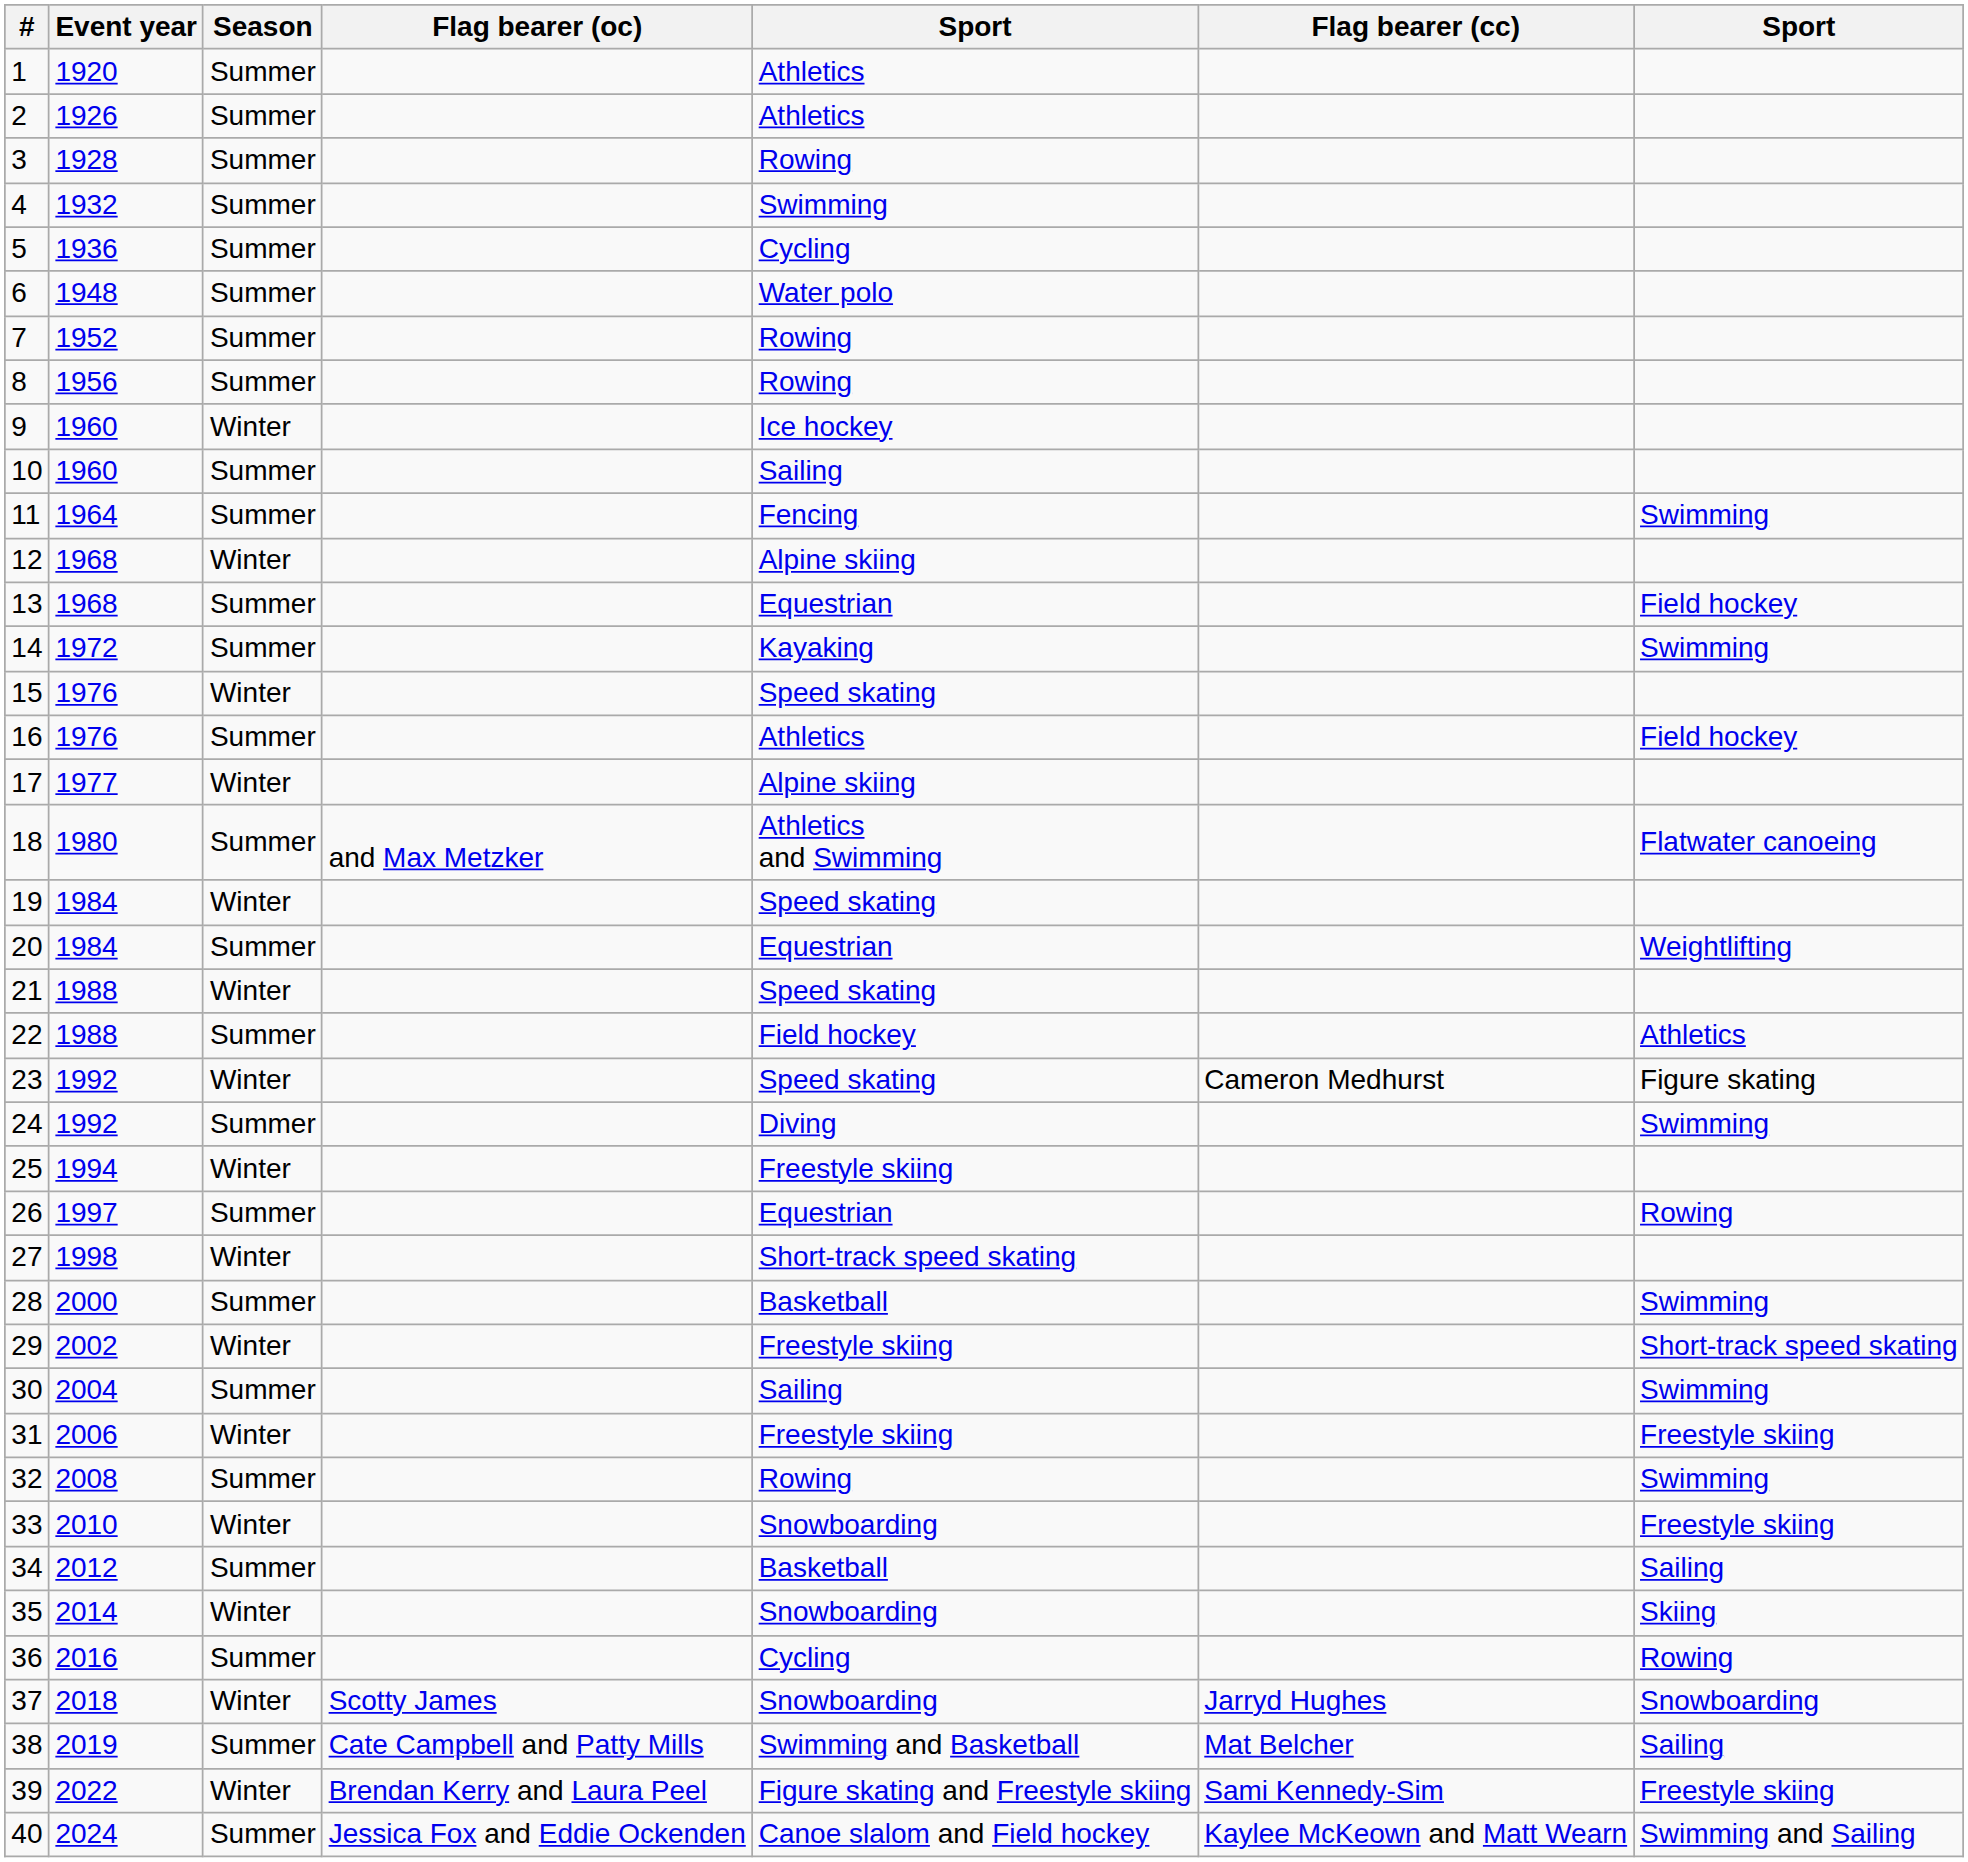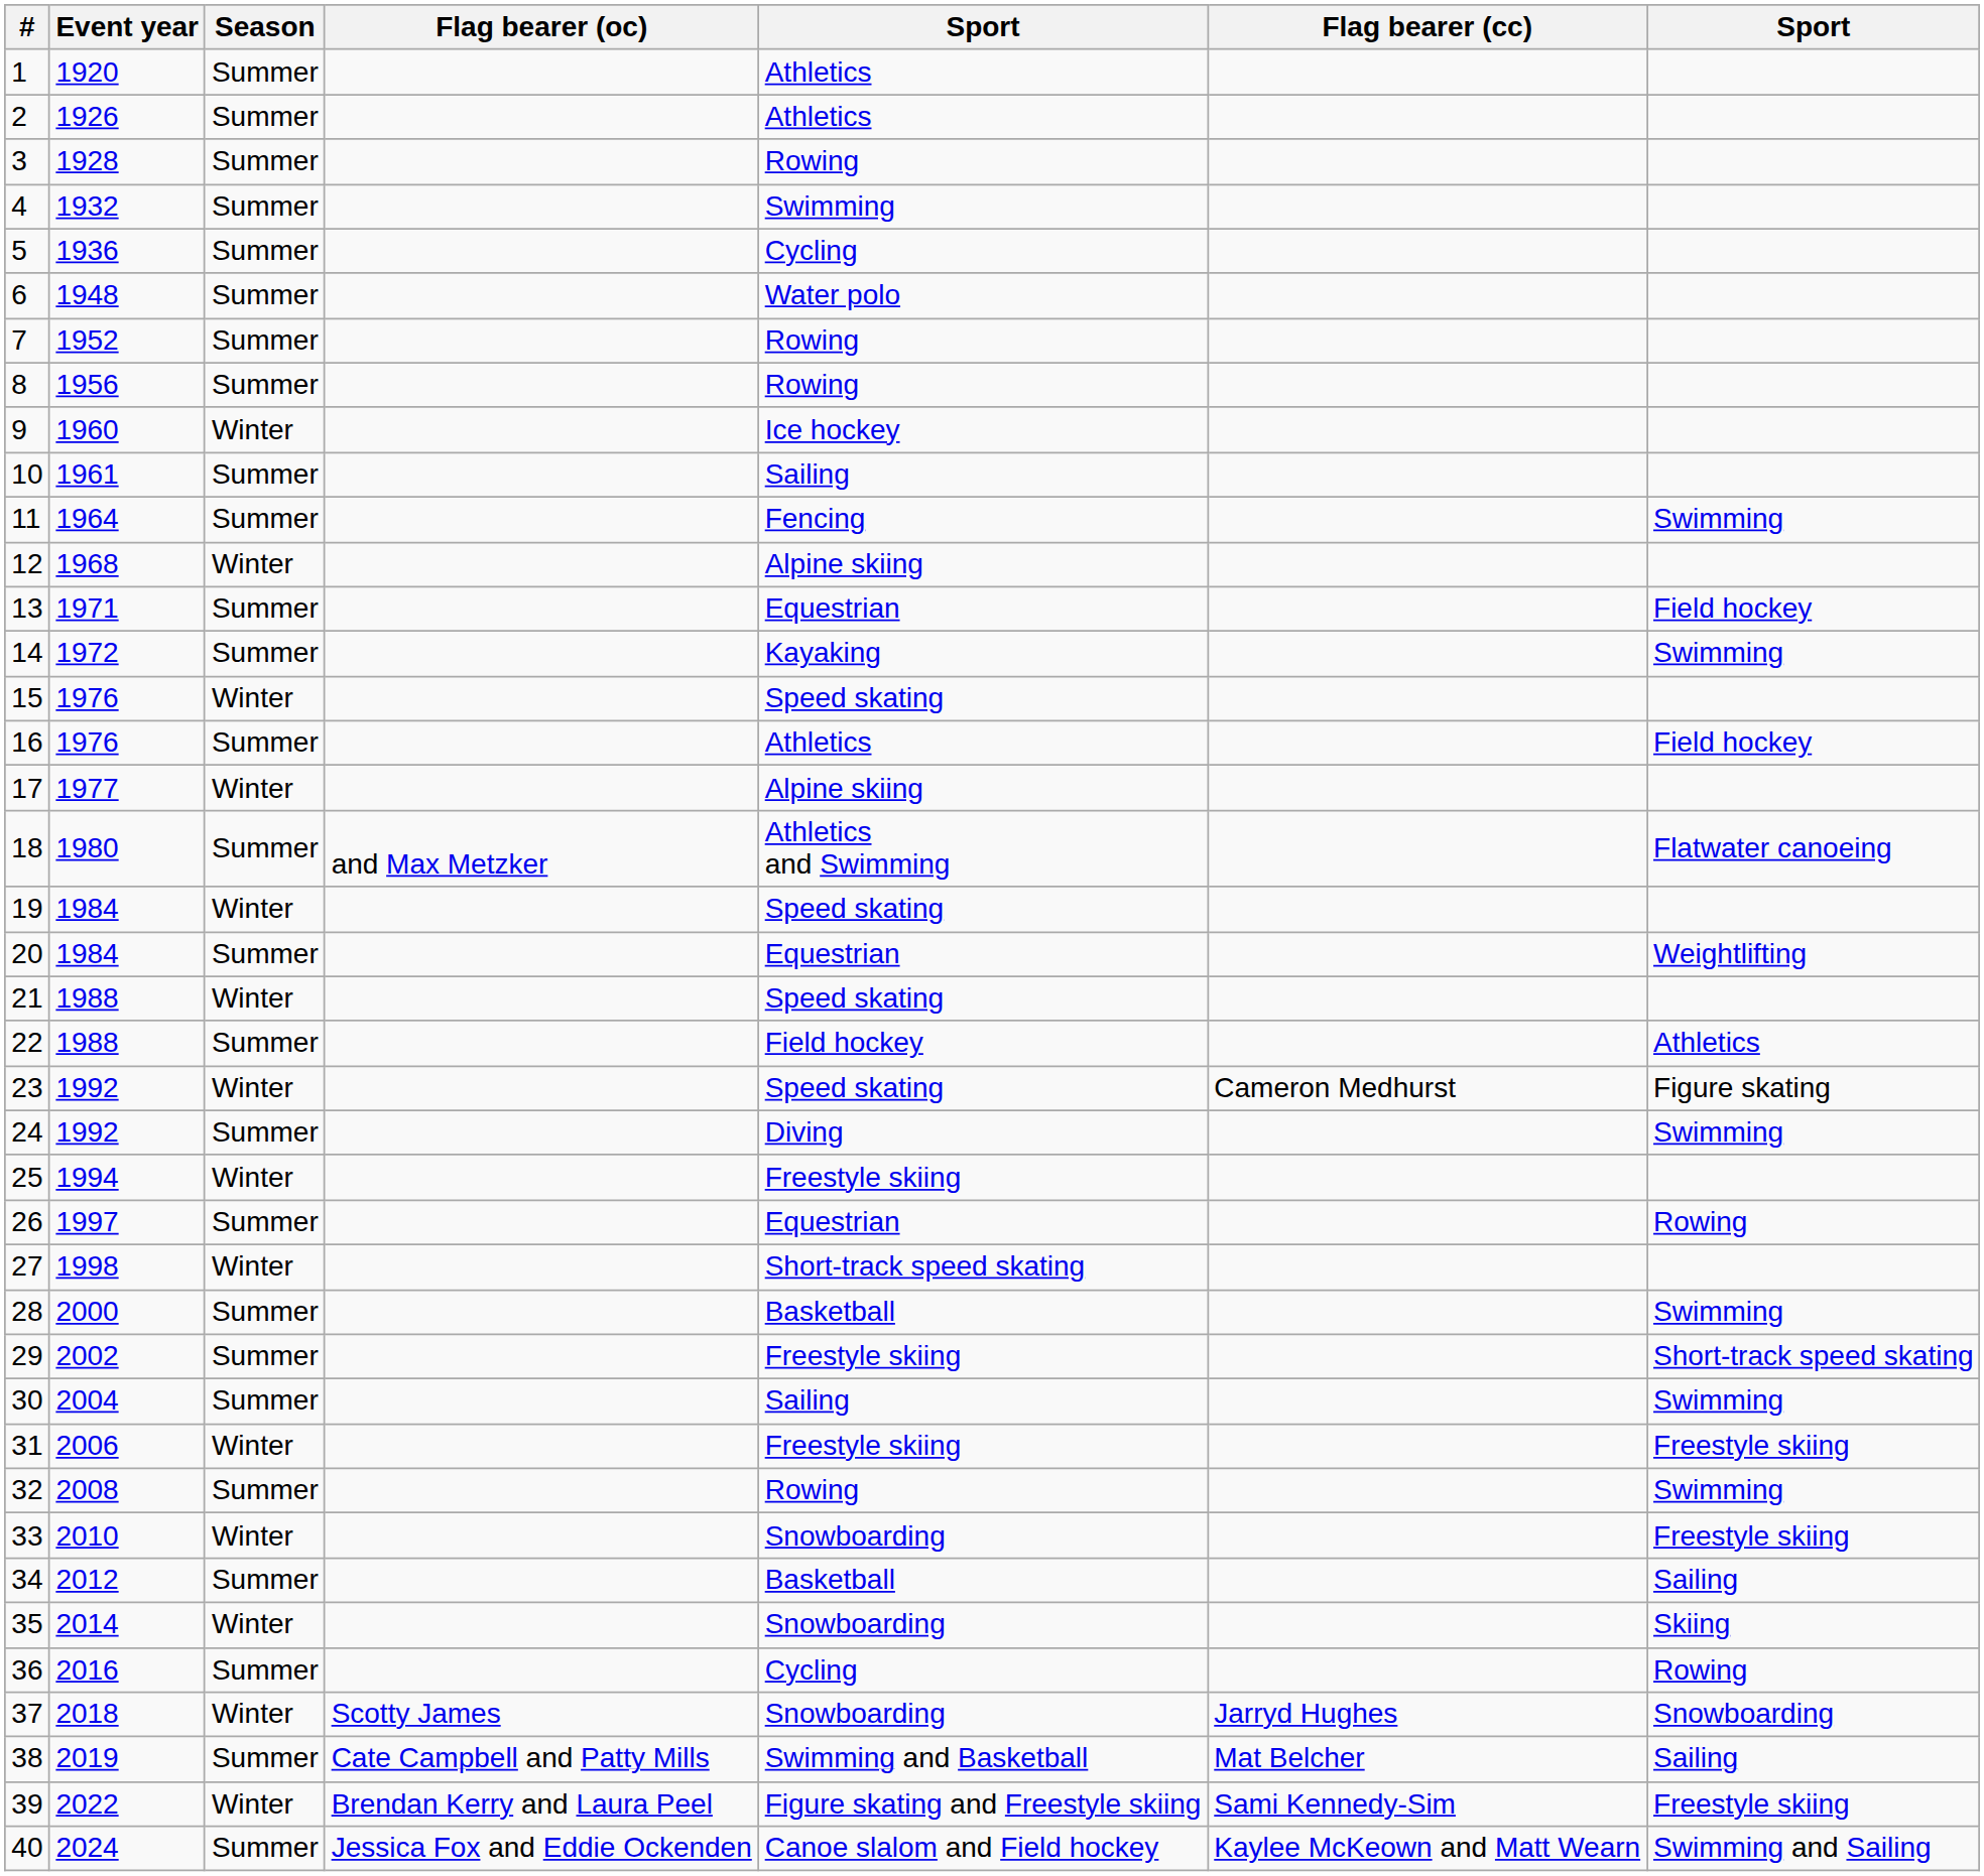10 | Event year: 1960 -> 1961
13 | Event year: 1968 -> 1971
29 | Season: Winter -> Summer
